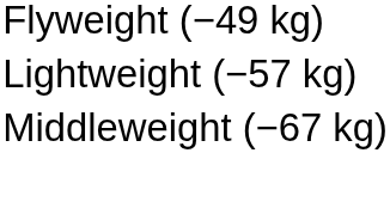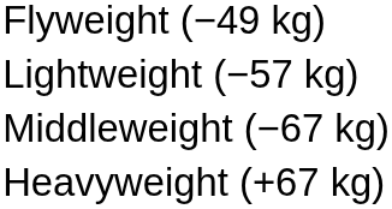+ row: Heavyweight (+67 kg)
